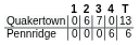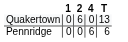- column: 3 | 7 | 0
